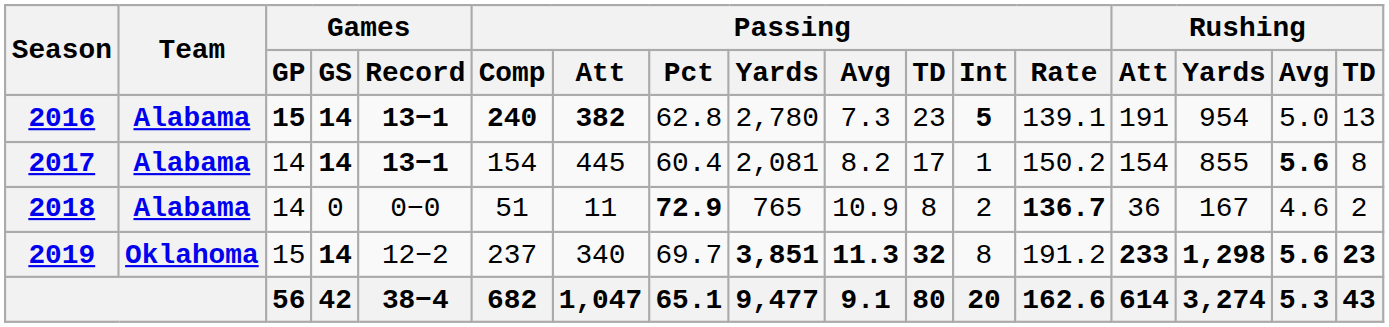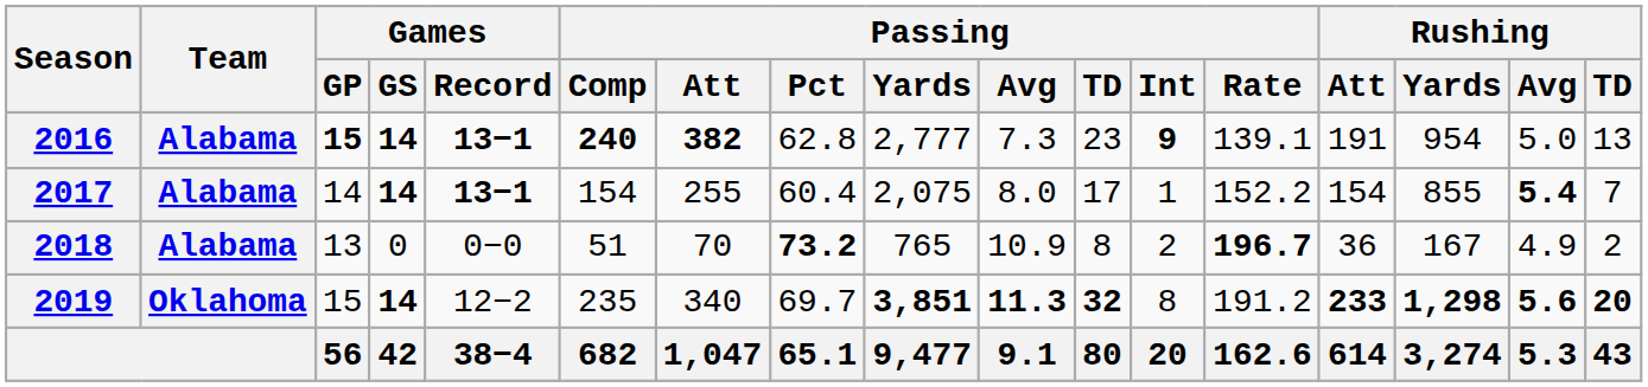2016 | Passing / Yards: 2,780 -> 2,777
2016 | Passing / Int: 5 -> 9
2017 | Passing / Att: 445 -> 255
2017 | Passing / Yards: 2,081 -> 2,075
2017 | Passing / Avg: 8.2 -> 8.0
2017 | Passing / Rate: 150.2 -> 152.2
2017 | Rushing / Avg: 5.6 -> 5.4
2017 | Rushing / TD: 8 -> 7
2018 | Games / GP: 14 -> 13
2018 | Passing / Att: 11 -> 70
2018 | Passing / Pct: 72.9 -> 73.2
2018 | Passing / Rate: 136.7 -> 196.7
2018 | Rushing / Avg: 4.6 -> 4.9
2019 | Passing / Comp: 237 -> 235
2019 | Rushing / TD: 23 -> 20
